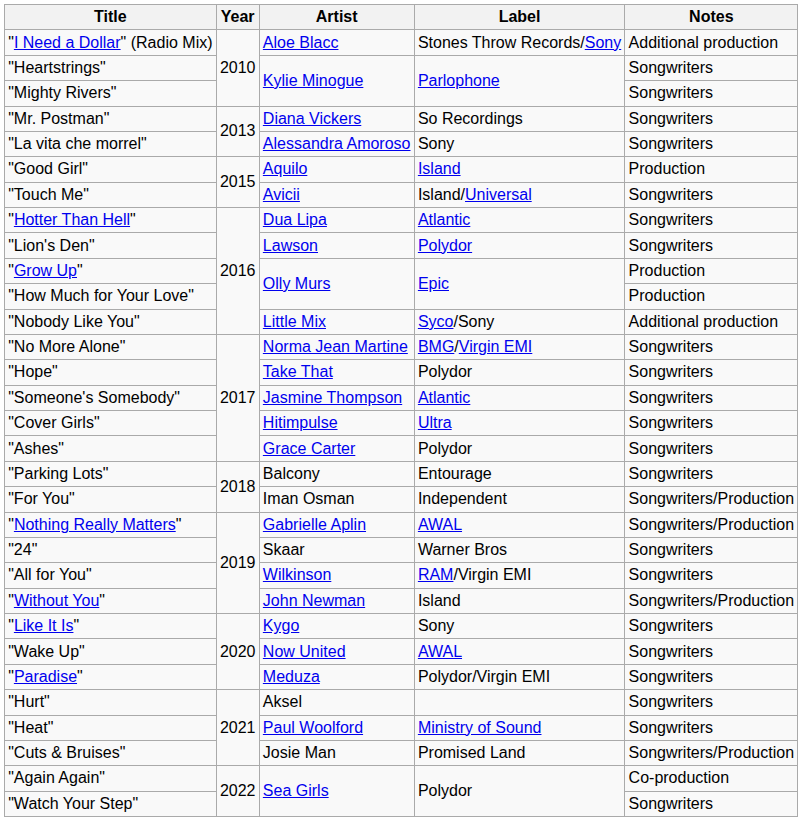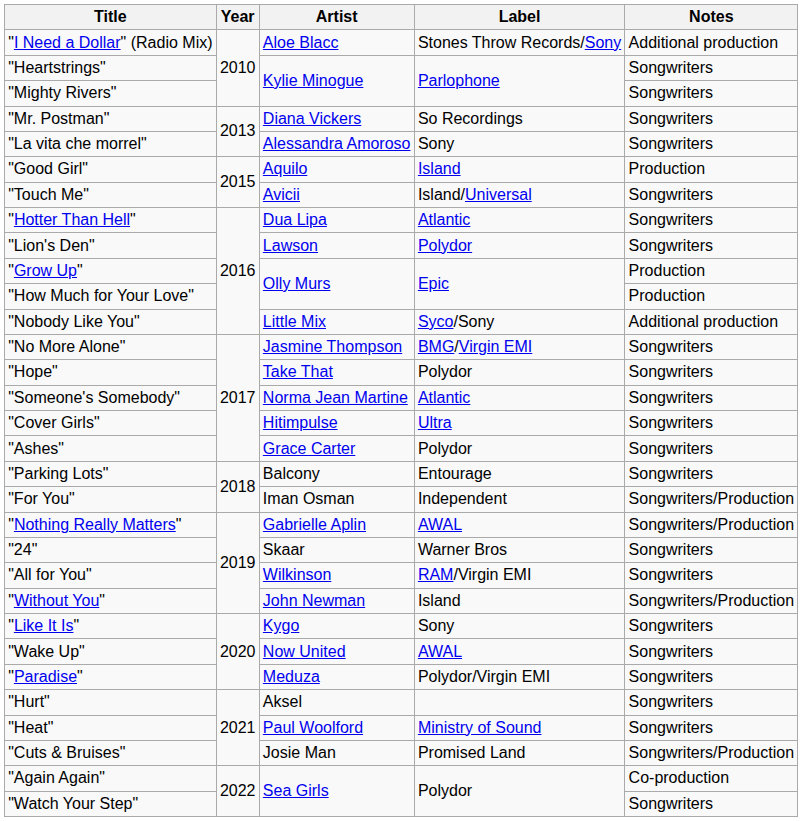"No More Alone" | Artist: Norma Jean Martine -> Jasmine Thompson
"Someone's Somebody" | Artist: Jasmine Thompson -> Norma Jean Martine
